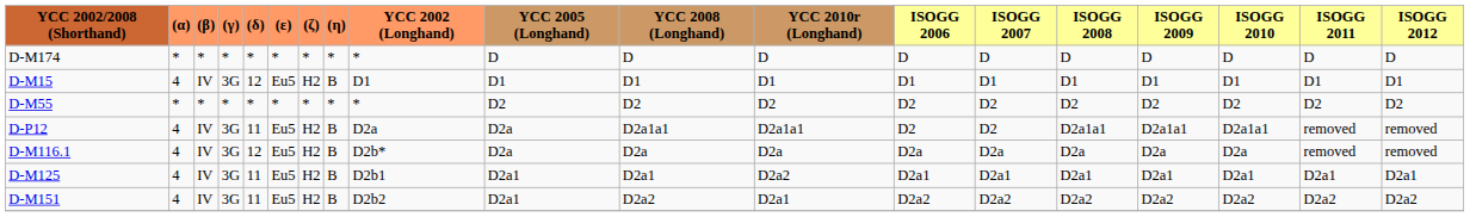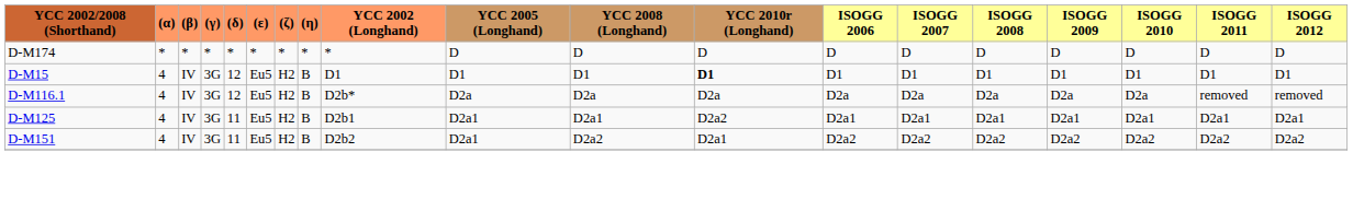D-M15 | YCC 2010r (Longhand): normal -> bold
- row: D-M55 | * | * | * | * | * | * | * | * | D2 | D2 | D2 | D2 | D2 | D2 | D2 | D2 | D2 | D2
- row: D-P12 | 4 | IV | 3G | 11 | Eu5 | H2 | B | D2a | D2a | D2a1a1 | D2a1a1 | D2 | D2 | D2a1a1 | D2a1a1 | D2a1a1 | removed | removed
